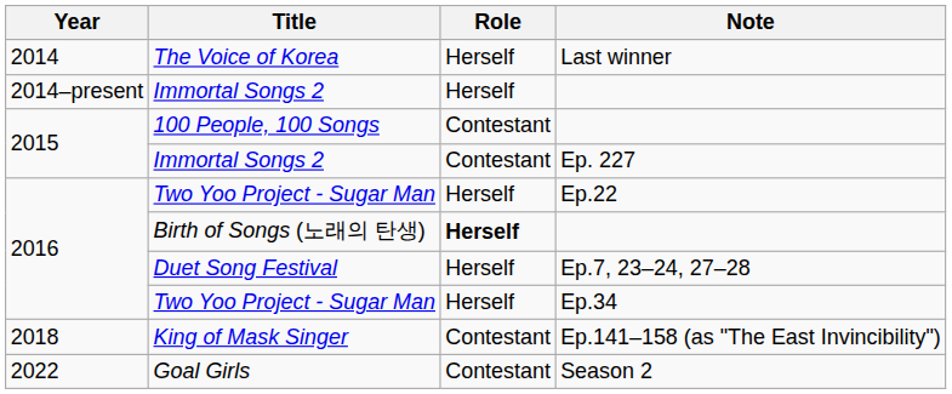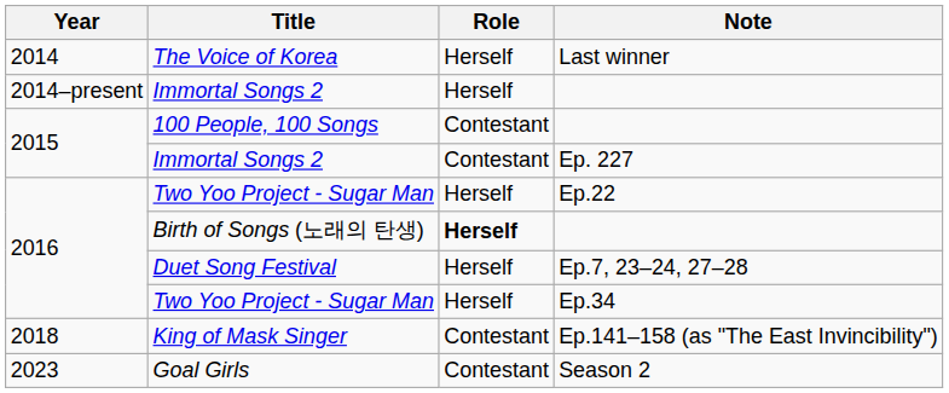Goal Girls | Year: 2022 -> 2023
